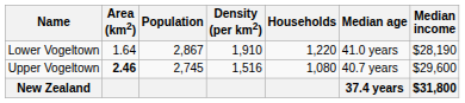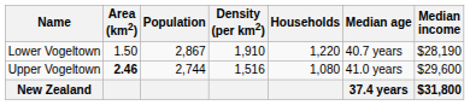Lower Vogeltown | Area (km2): 1.64 -> 1.50
Lower Vogeltown | Median age: 41.0 years -> 40.7 years
Upper Vogeltown | Population: 2,745 -> 2,744
Upper Vogeltown | Median age: 40.7 years -> 41.0 years
